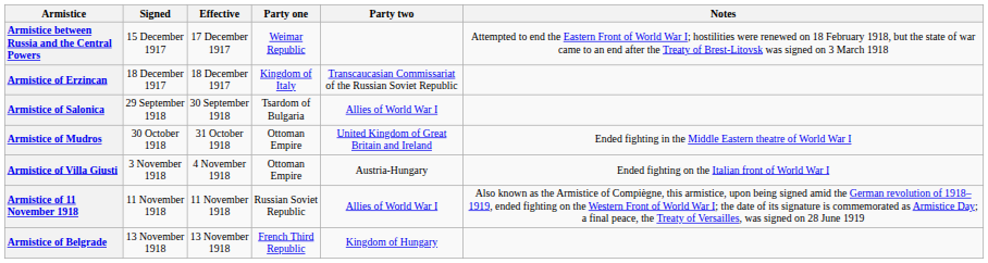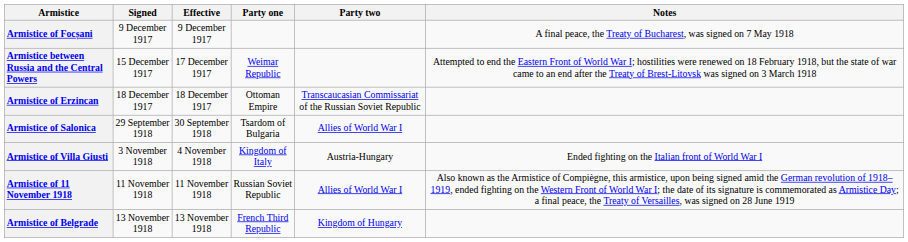+ row: Armistice of Focșani | 9 December 1917 | 9 December 1917 | A final peace, the Treaty of Bucharest, was signed on 7 May 1918
Armistice of Erzincan | Party one: Kingdom of Italy -> Ottoman Empire
- row: Armistice of Mudros | 30 October 1918 | 31 October 1918 | Ottoman Empire | United Kingdom of Great Britain and Ireland | Ended fighting in the Middle Eastern theatre of World War I
Armistice of Villa Giusti | Party one: Ottoman Empire -> Kingdom of Italy
